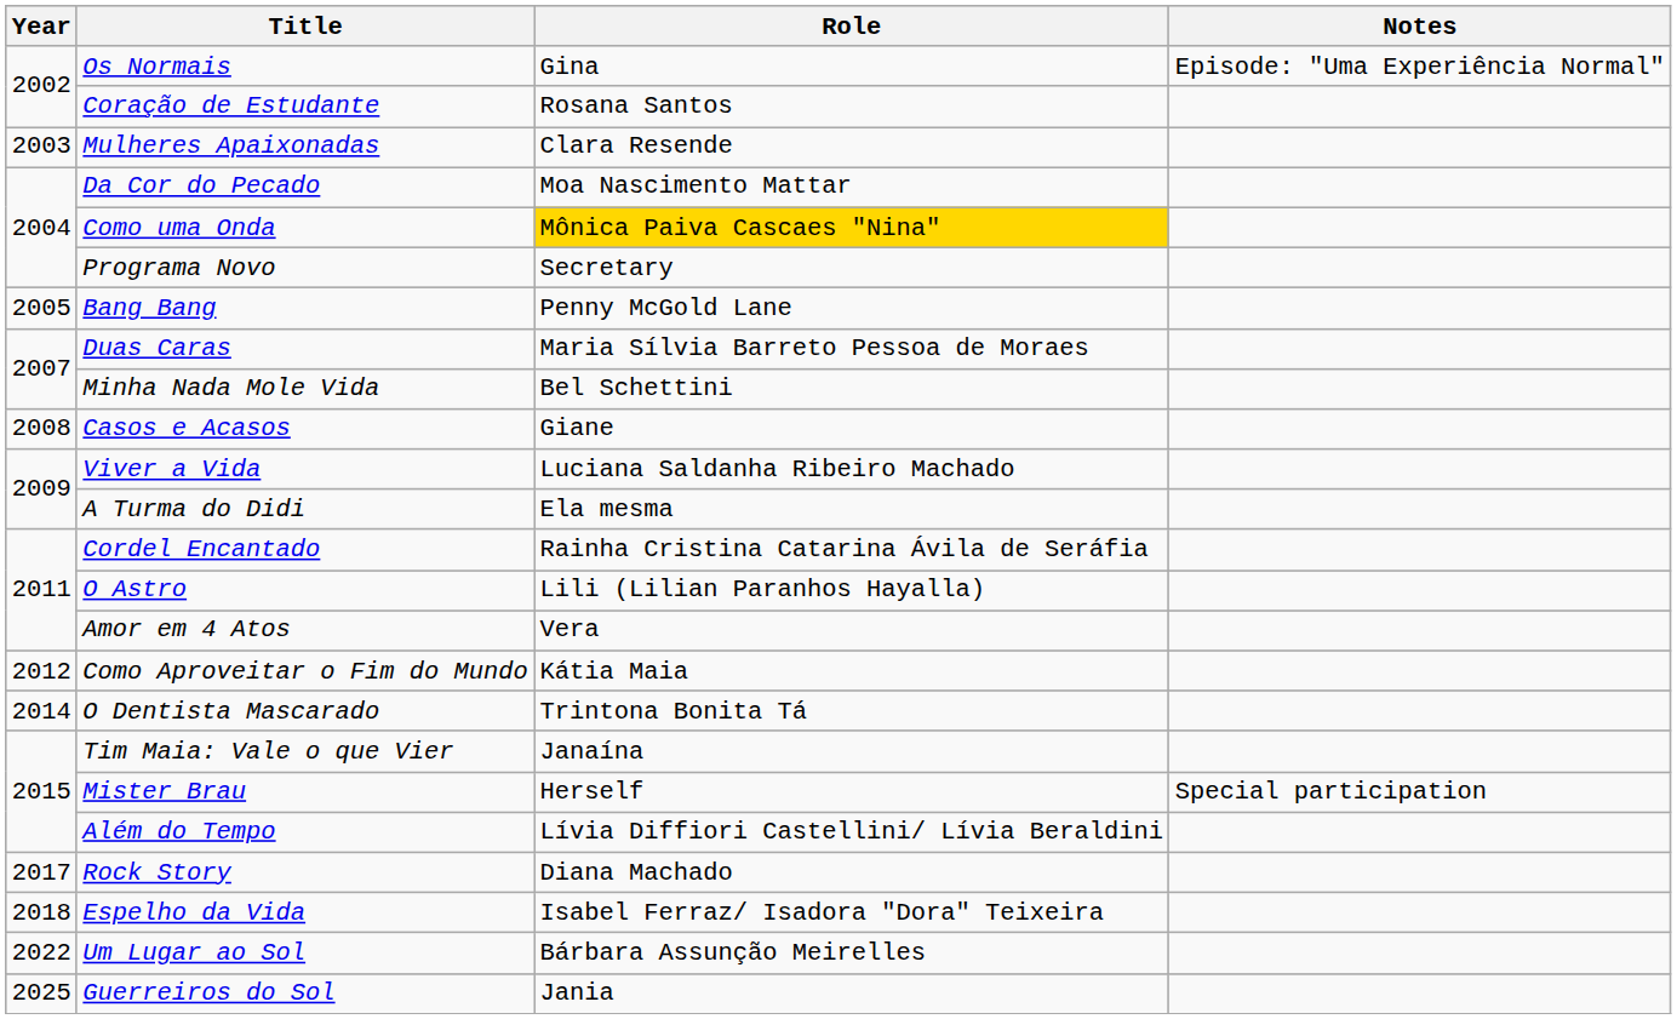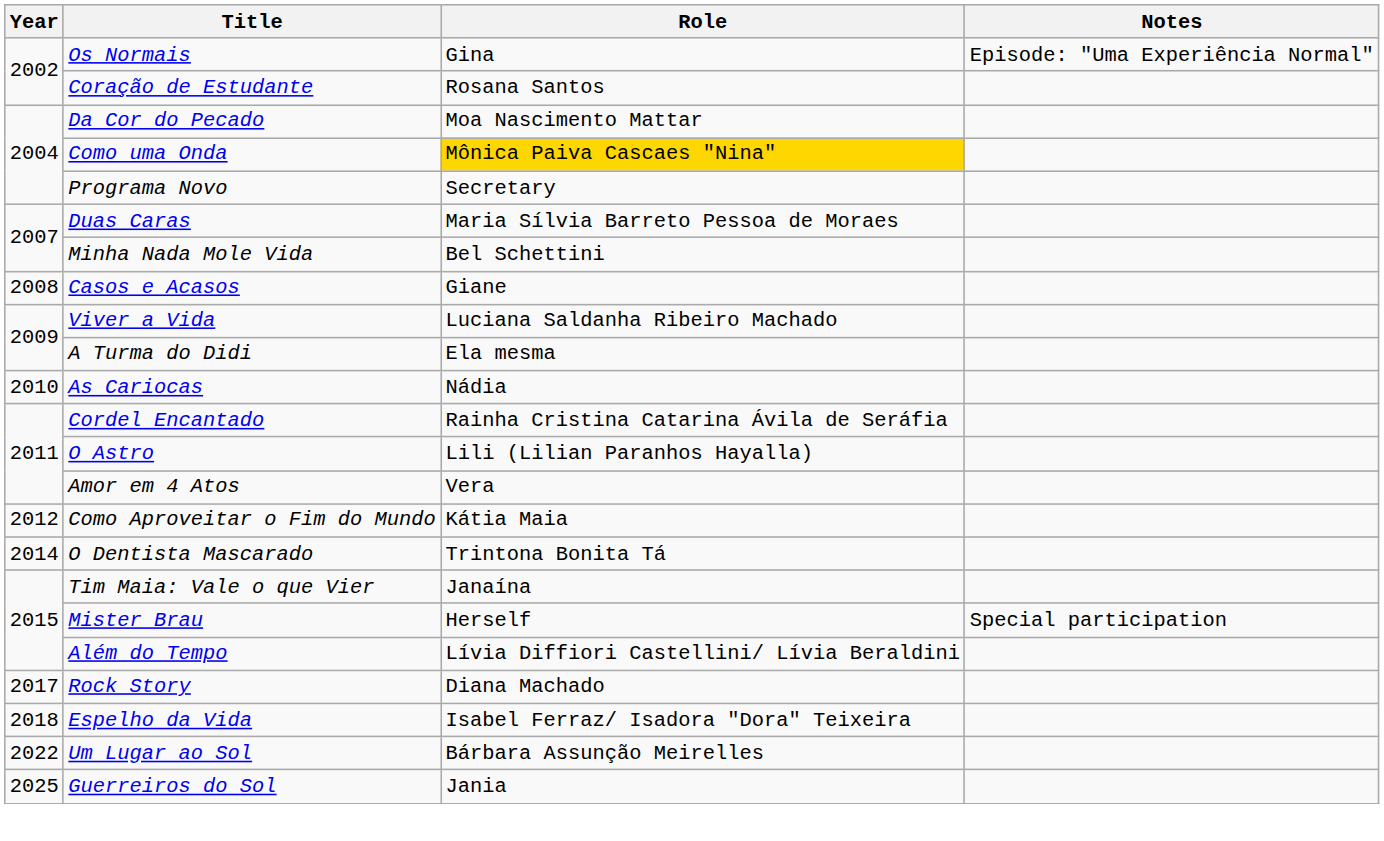- row: 2003 | Mulheres Apaixonadas | Clara Resende
- row: 2005 | Bang Bang | Penny McGold Lane
+ row: 2010 | As Cariocas | Nádia
